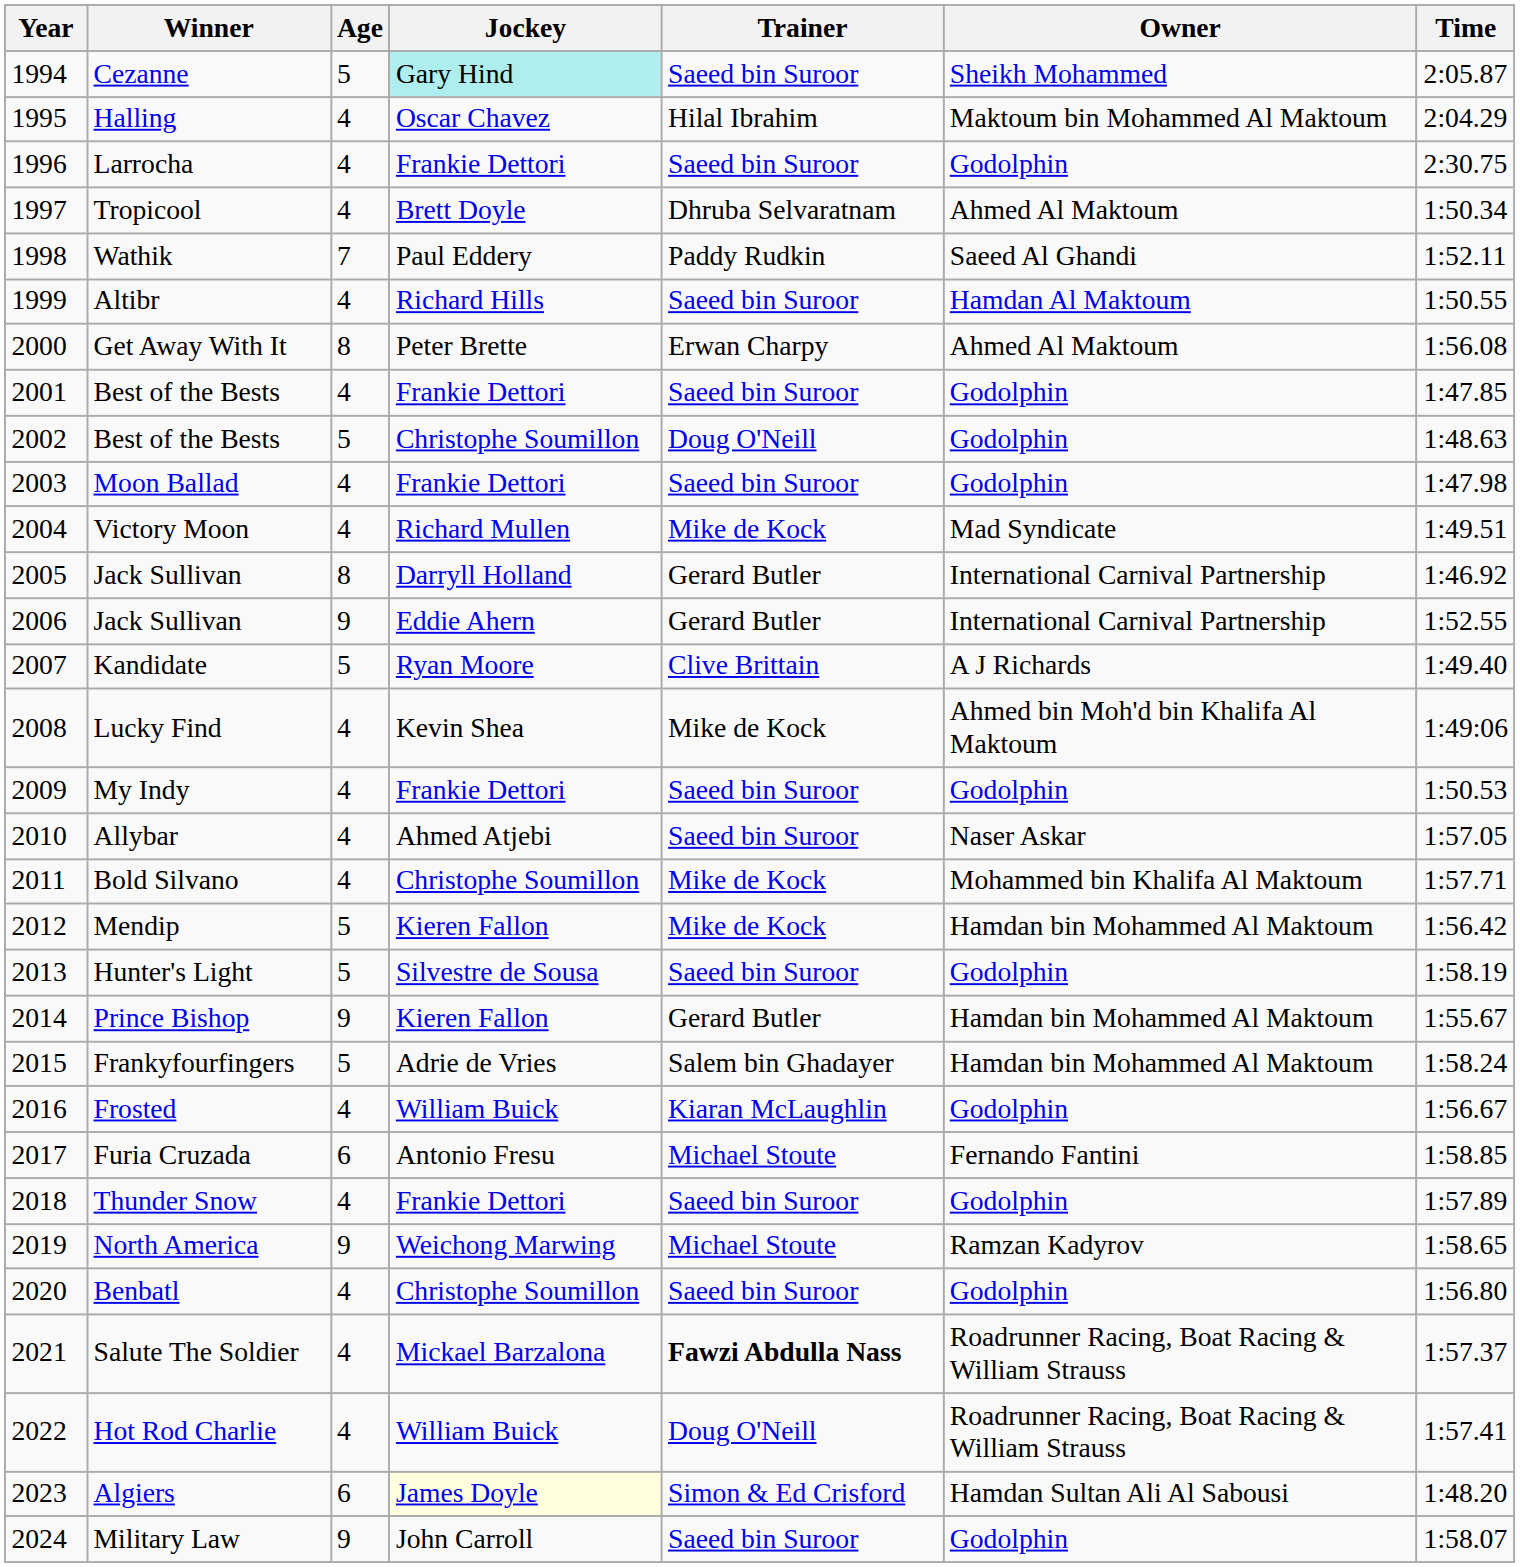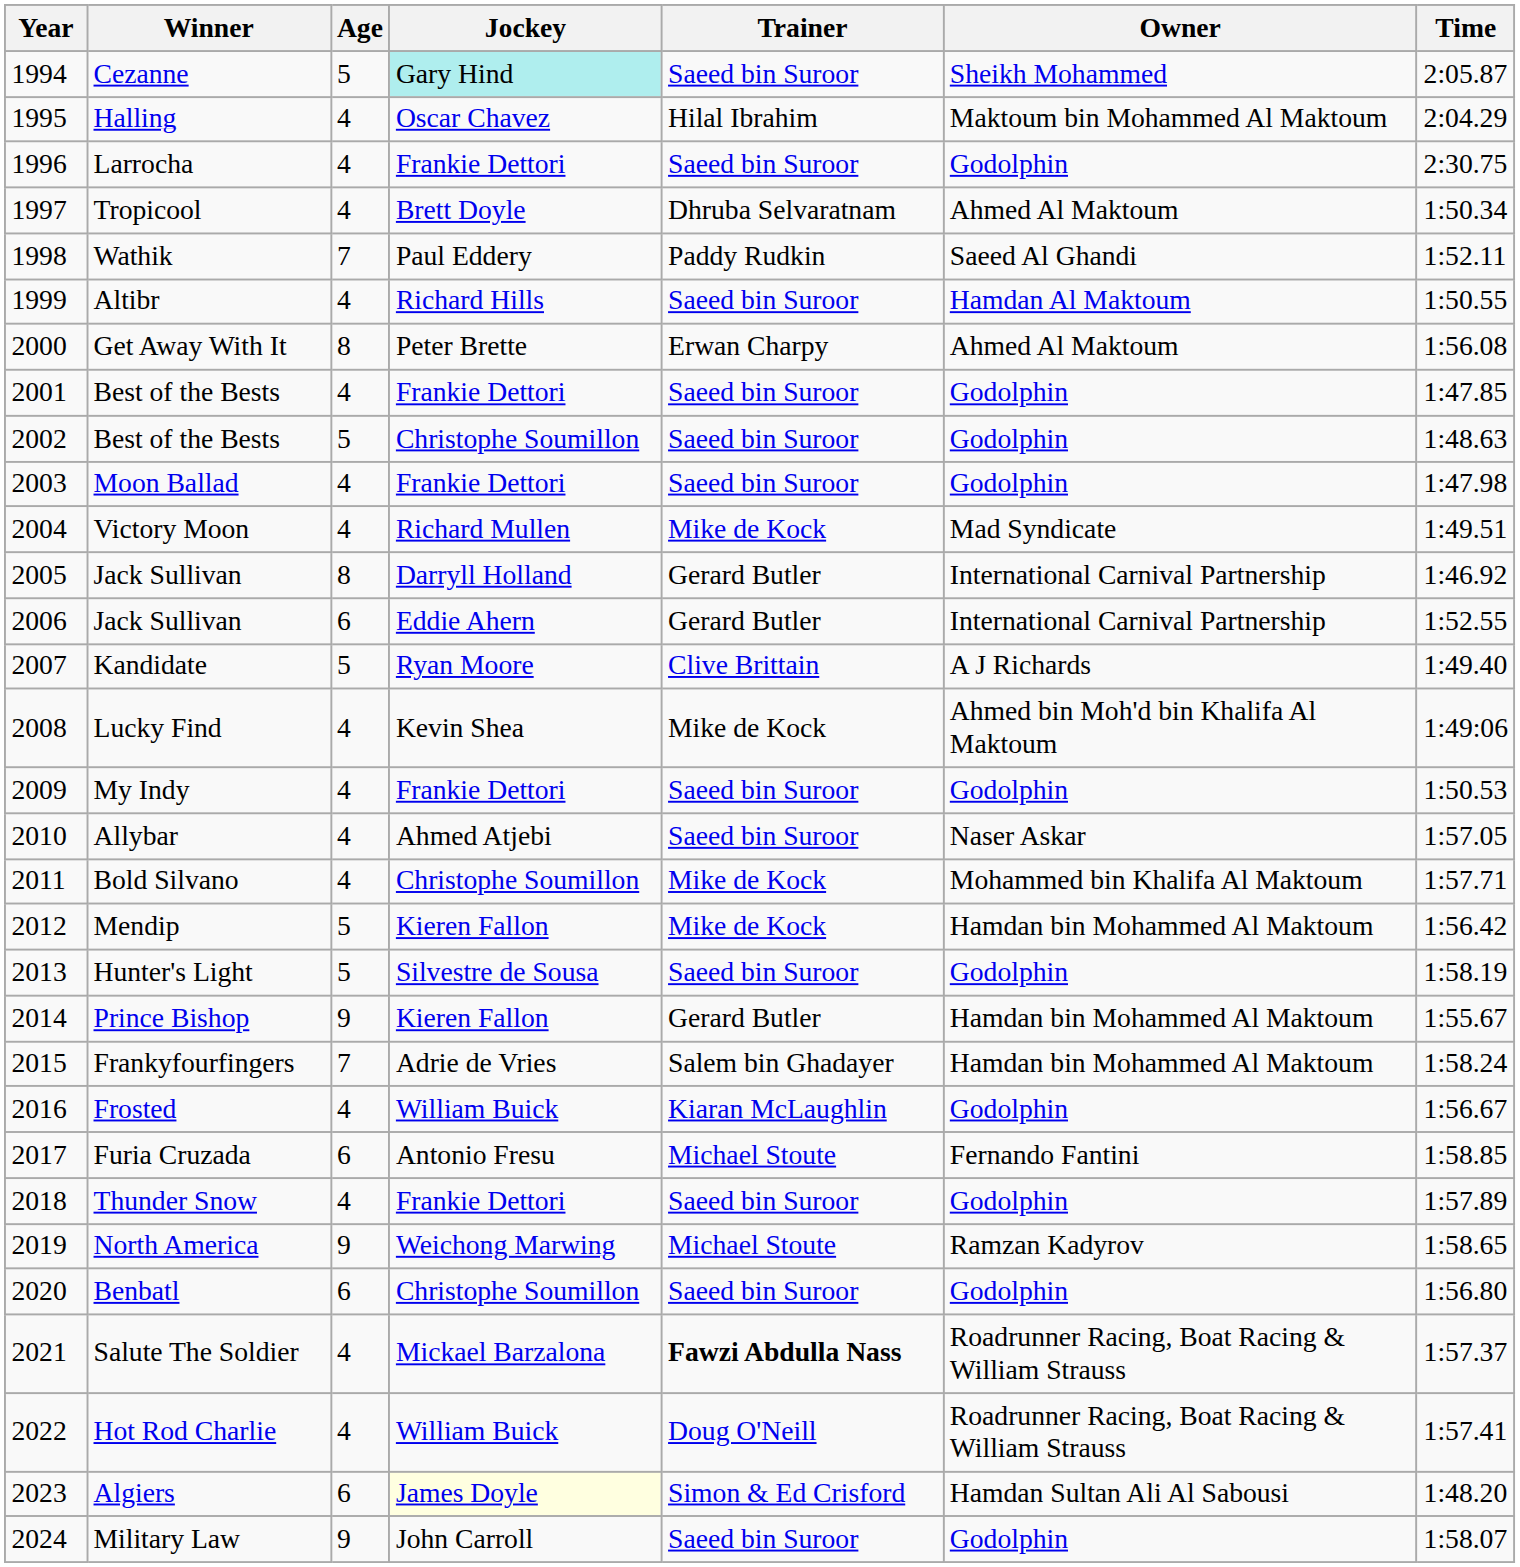2002 / Best of the Bests | Trainer: Doug O'Neill -> Saeed bin Suroor
2006 / Jack Sullivan | Age: 9 -> 6
Frankyfourfingers | Age: 5 -> 7
Benbatl | Age: 4 -> 6
